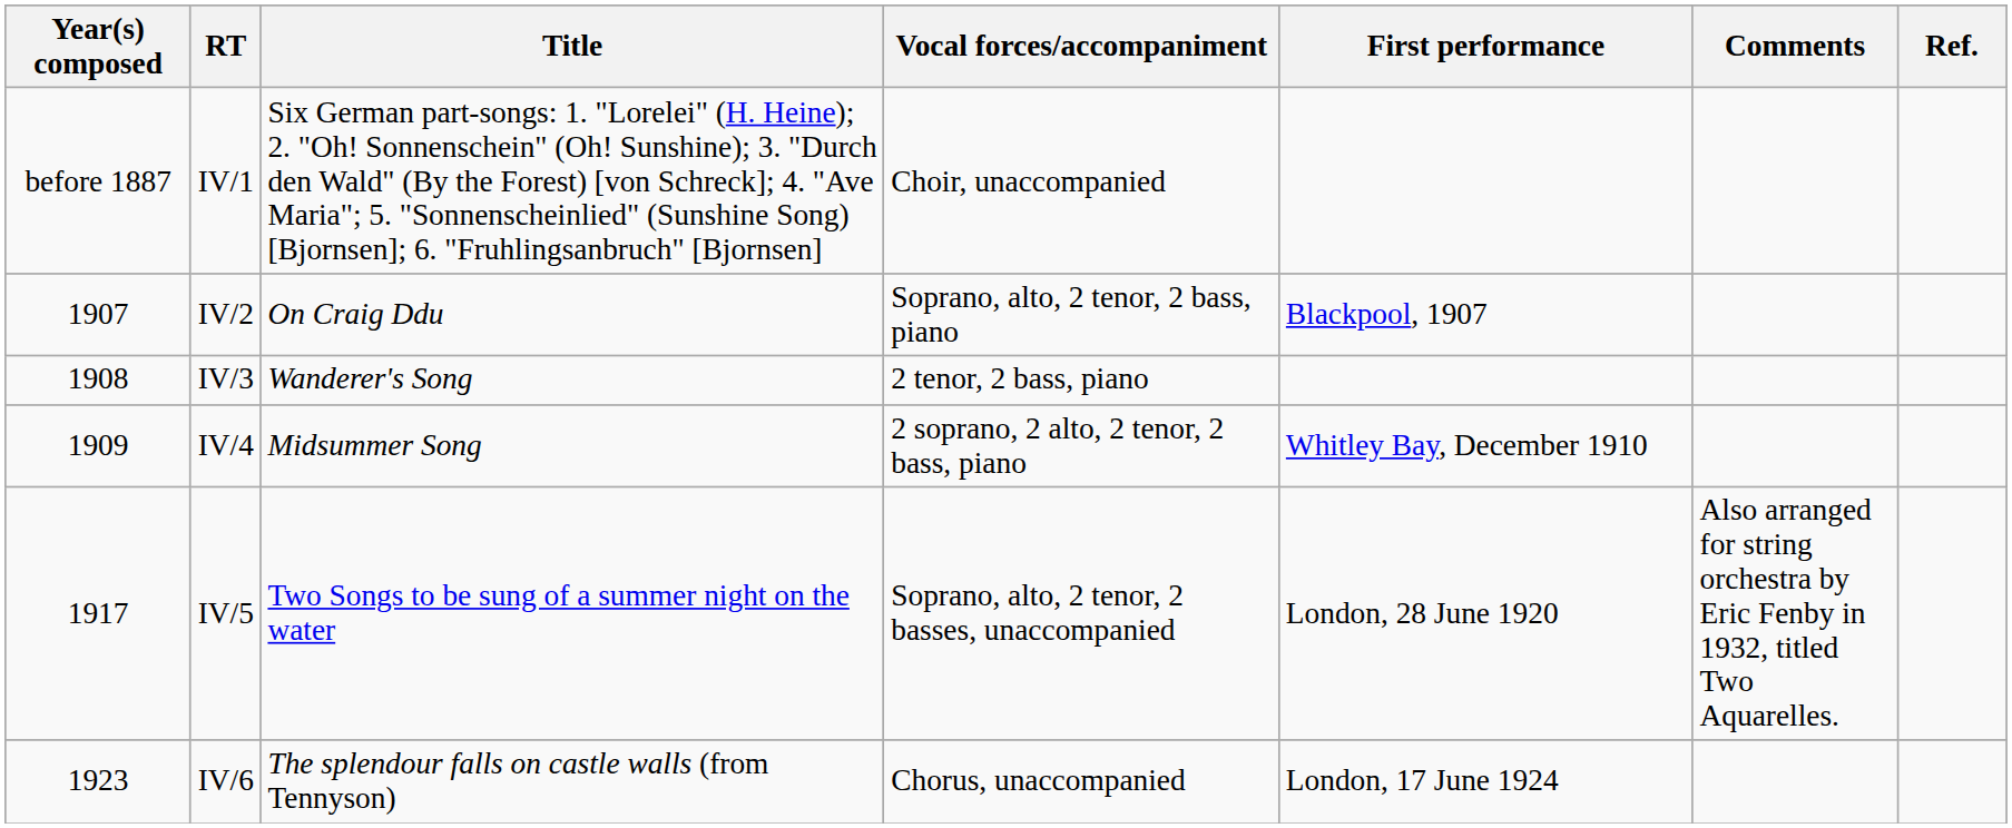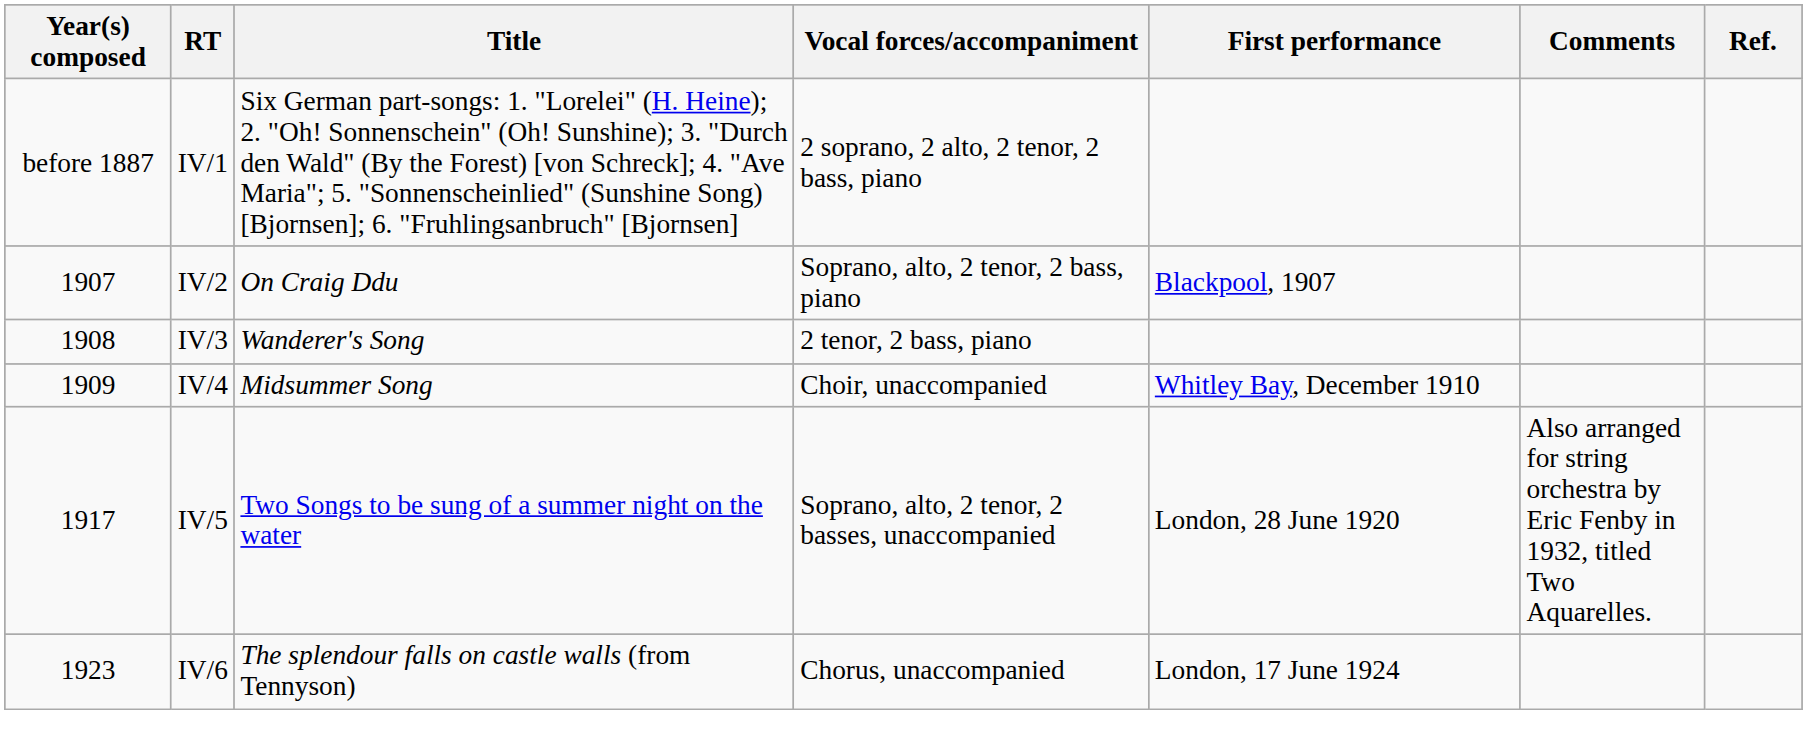IV/1 | Vocal forces/accompaniment: Choir, unaccompanied -> 2 soprano, 2 alto, 2 tenor, 2 bass, piano
IV/4 | Vocal forces/accompaniment: 2 soprano, 2 alto, 2 tenor, 2 bass, piano -> Choir, unaccompanied
